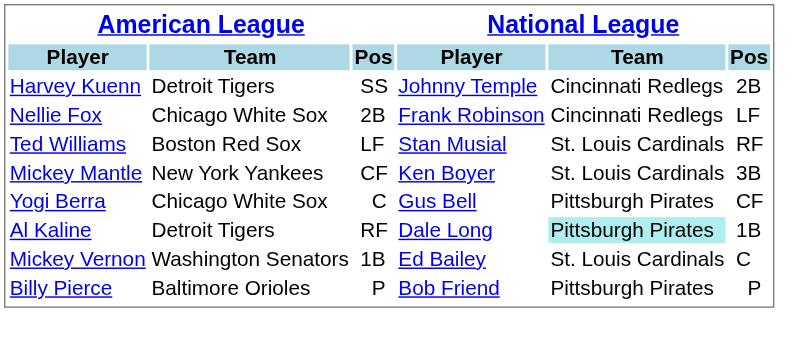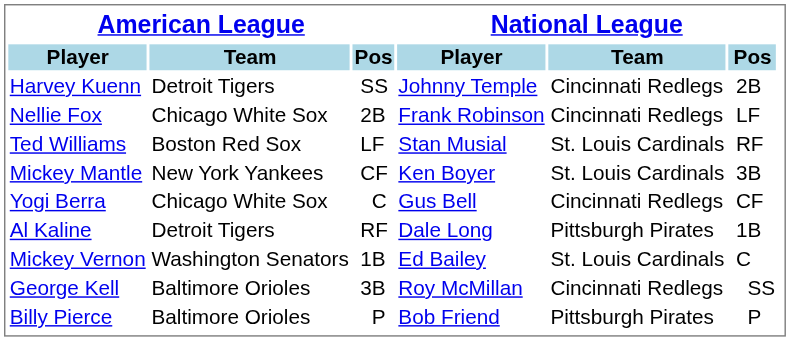Yogi Berra | National League / Team: Pittsburgh Pirates -> Cincinnati Redlegs
Al Kaline | National League / Team: paleturquoise background -> no background
+ row: George Kell | Baltimore Orioles | 3B | Roy McMillan | Cincinnati Redlegs | SS
